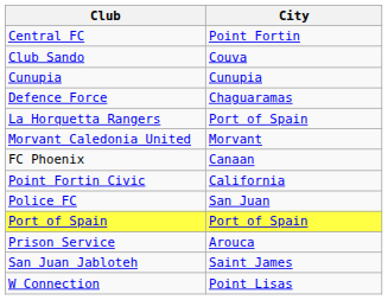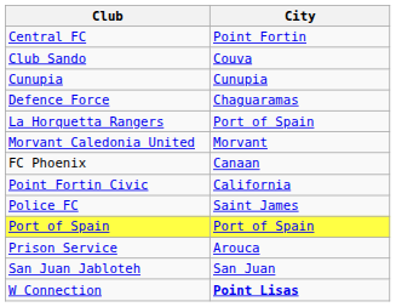Police FC | City: San Juan -> Saint James
San Juan Jabloteh | City: Saint James -> San Juan
W Connection | City: normal -> bold
